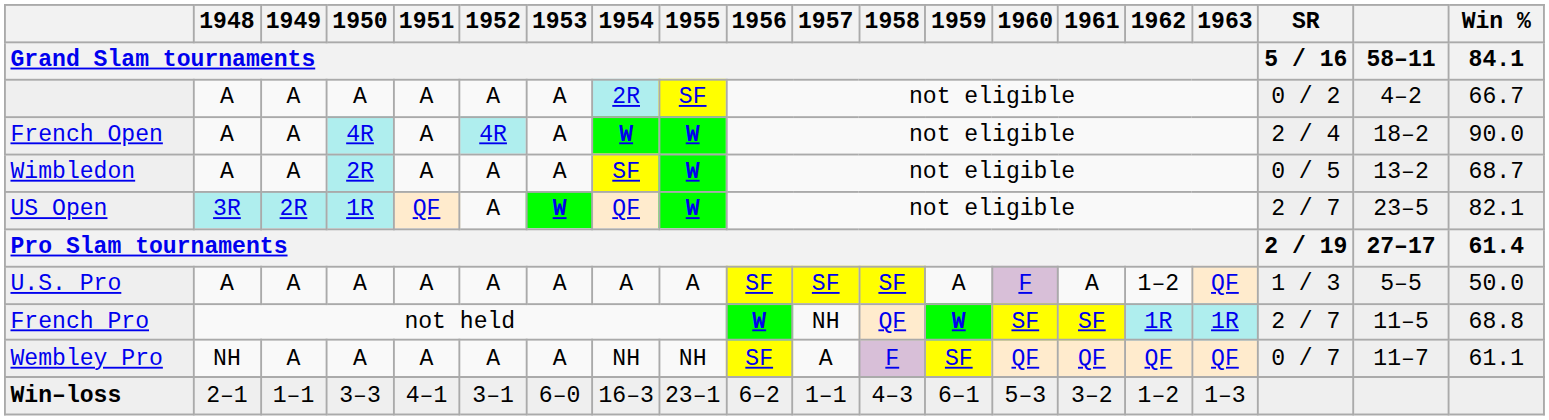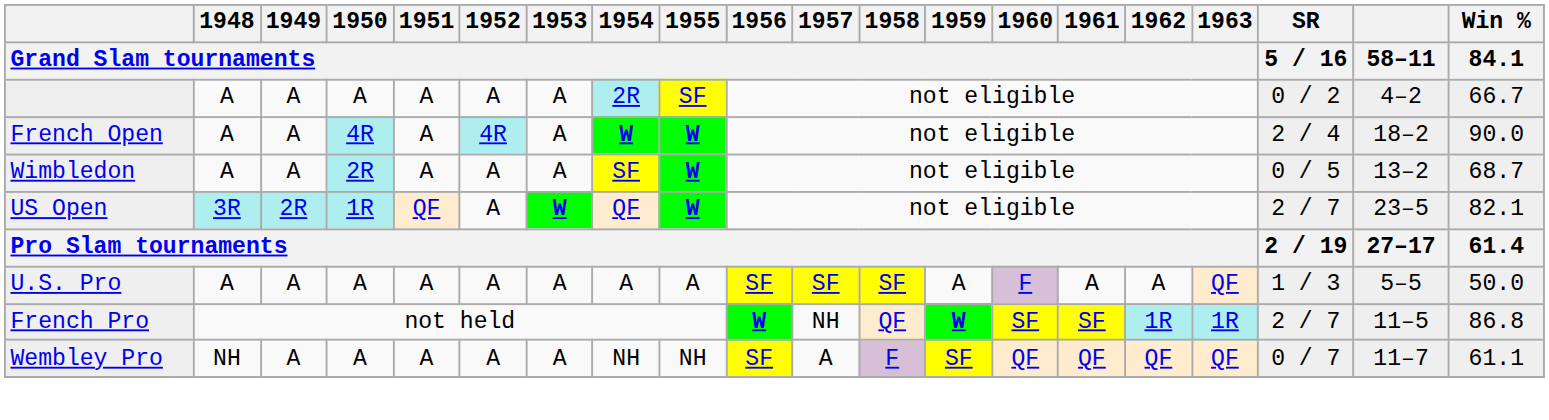U.S. Pro | 1962 / Grand Slam tournaments: 1–2 -> A
French Pro | Win % / 84.1: 68.8 -> 86.8
- row: Win–loss | 2–1 | 1–1 | 3–3 | 4–1 | 3–1 | 6–0 | 16–3 | 23–1 | 6–2 | 1–1 | 4–3 | 6–1 | 5–3 | 3–2 | 1–2 | 1–3
